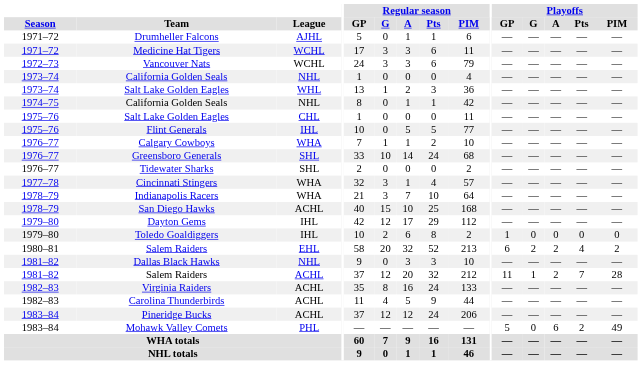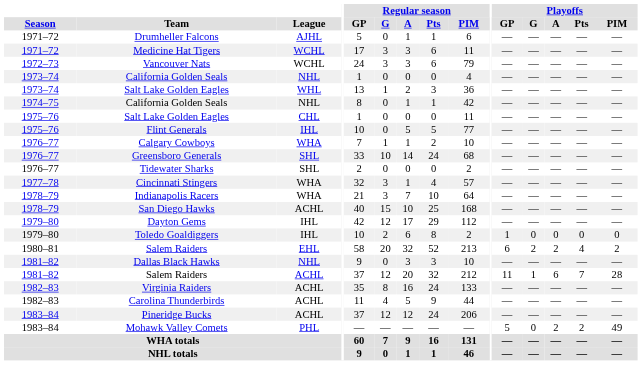1981–82 / Salem Raiders | Playoffs / A: 2 -> 6
Mohawk Valley Comets | Playoffs / A: 6 -> 2
